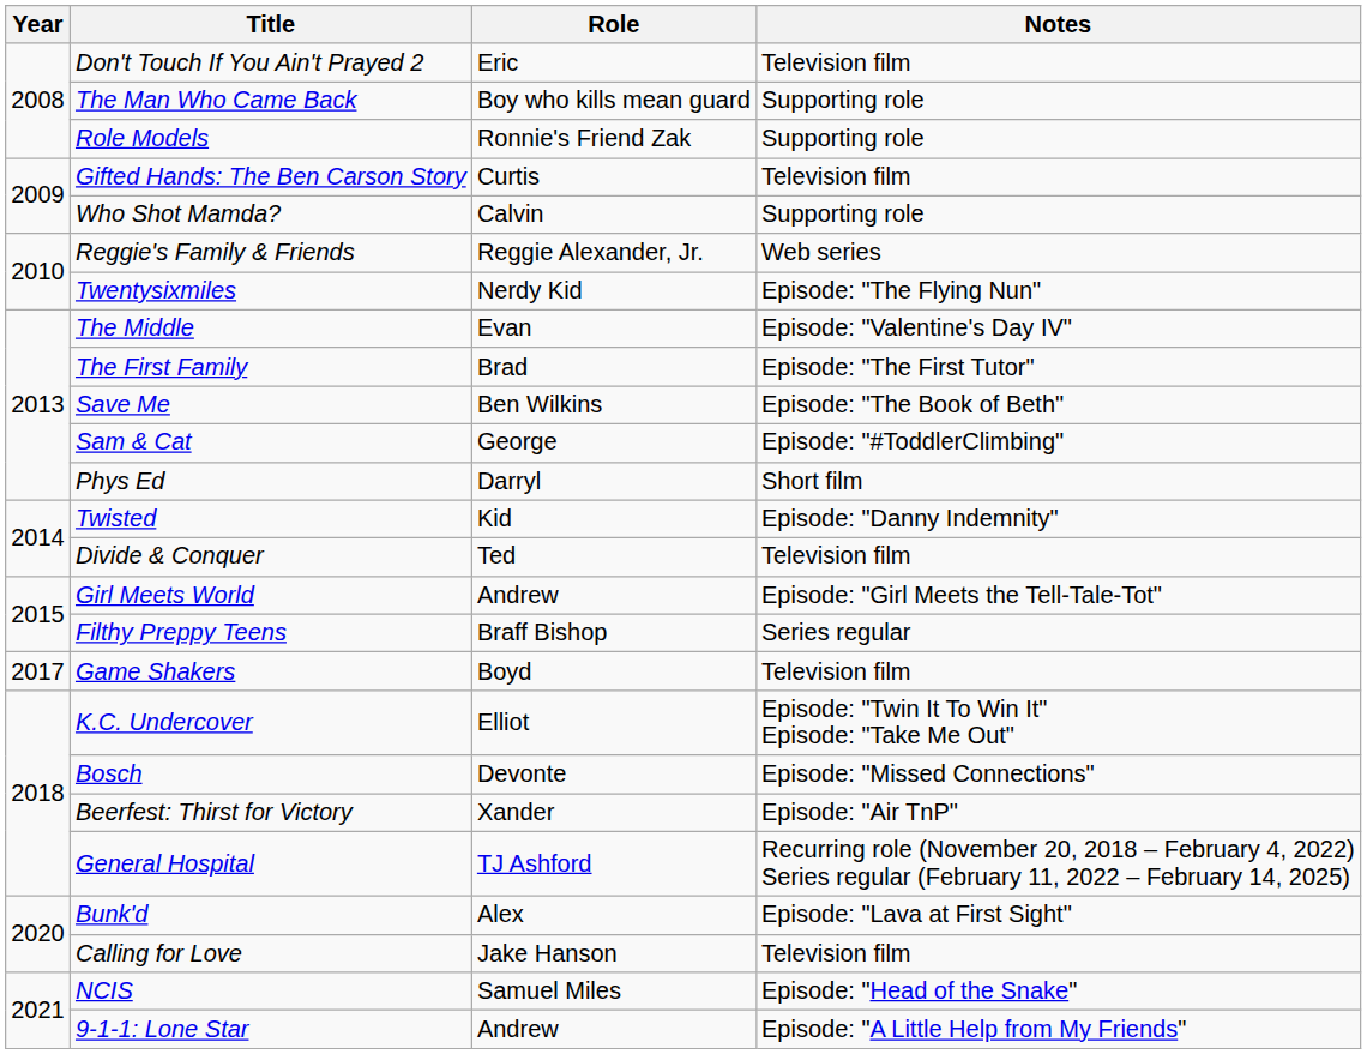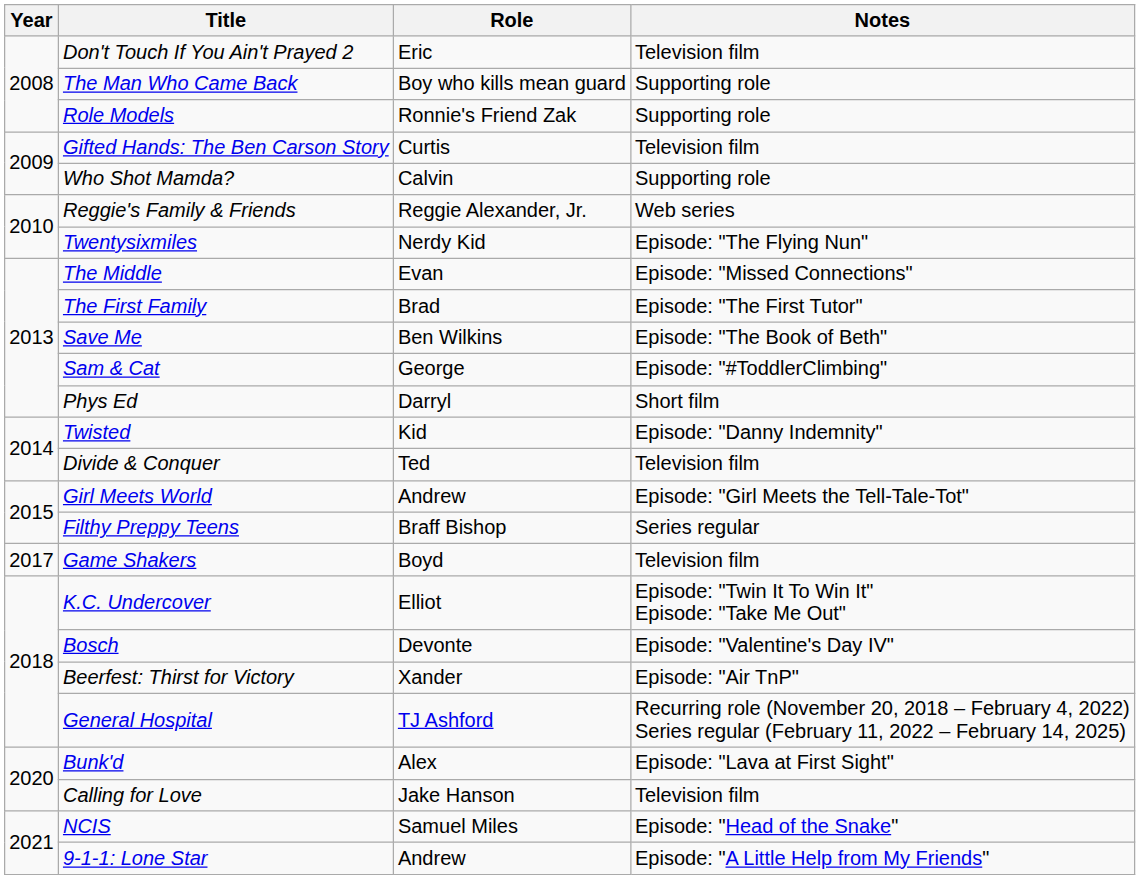The Middle | Notes: Episode: "Valentine's Day IV" -> Episode: "Missed Connections"
Bosch | Notes: Episode: "Missed Connections" -> Episode: "Valentine's Day IV"
